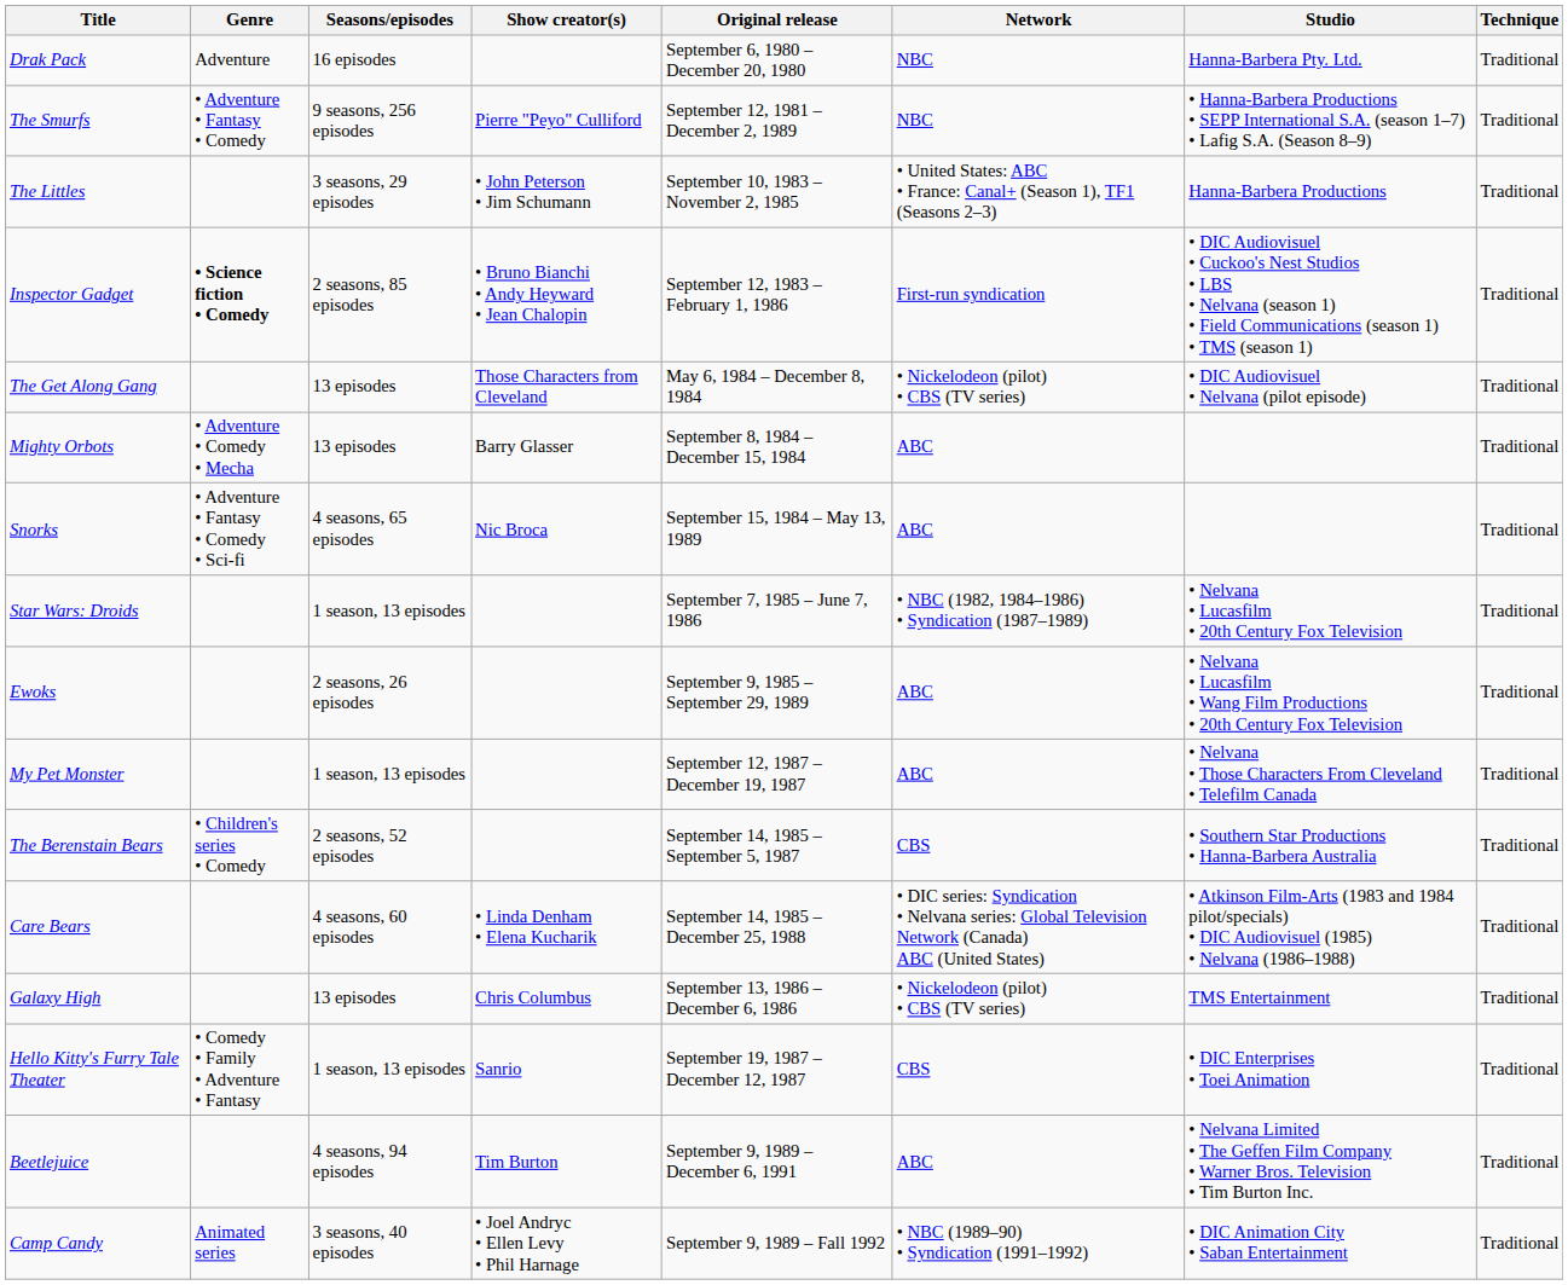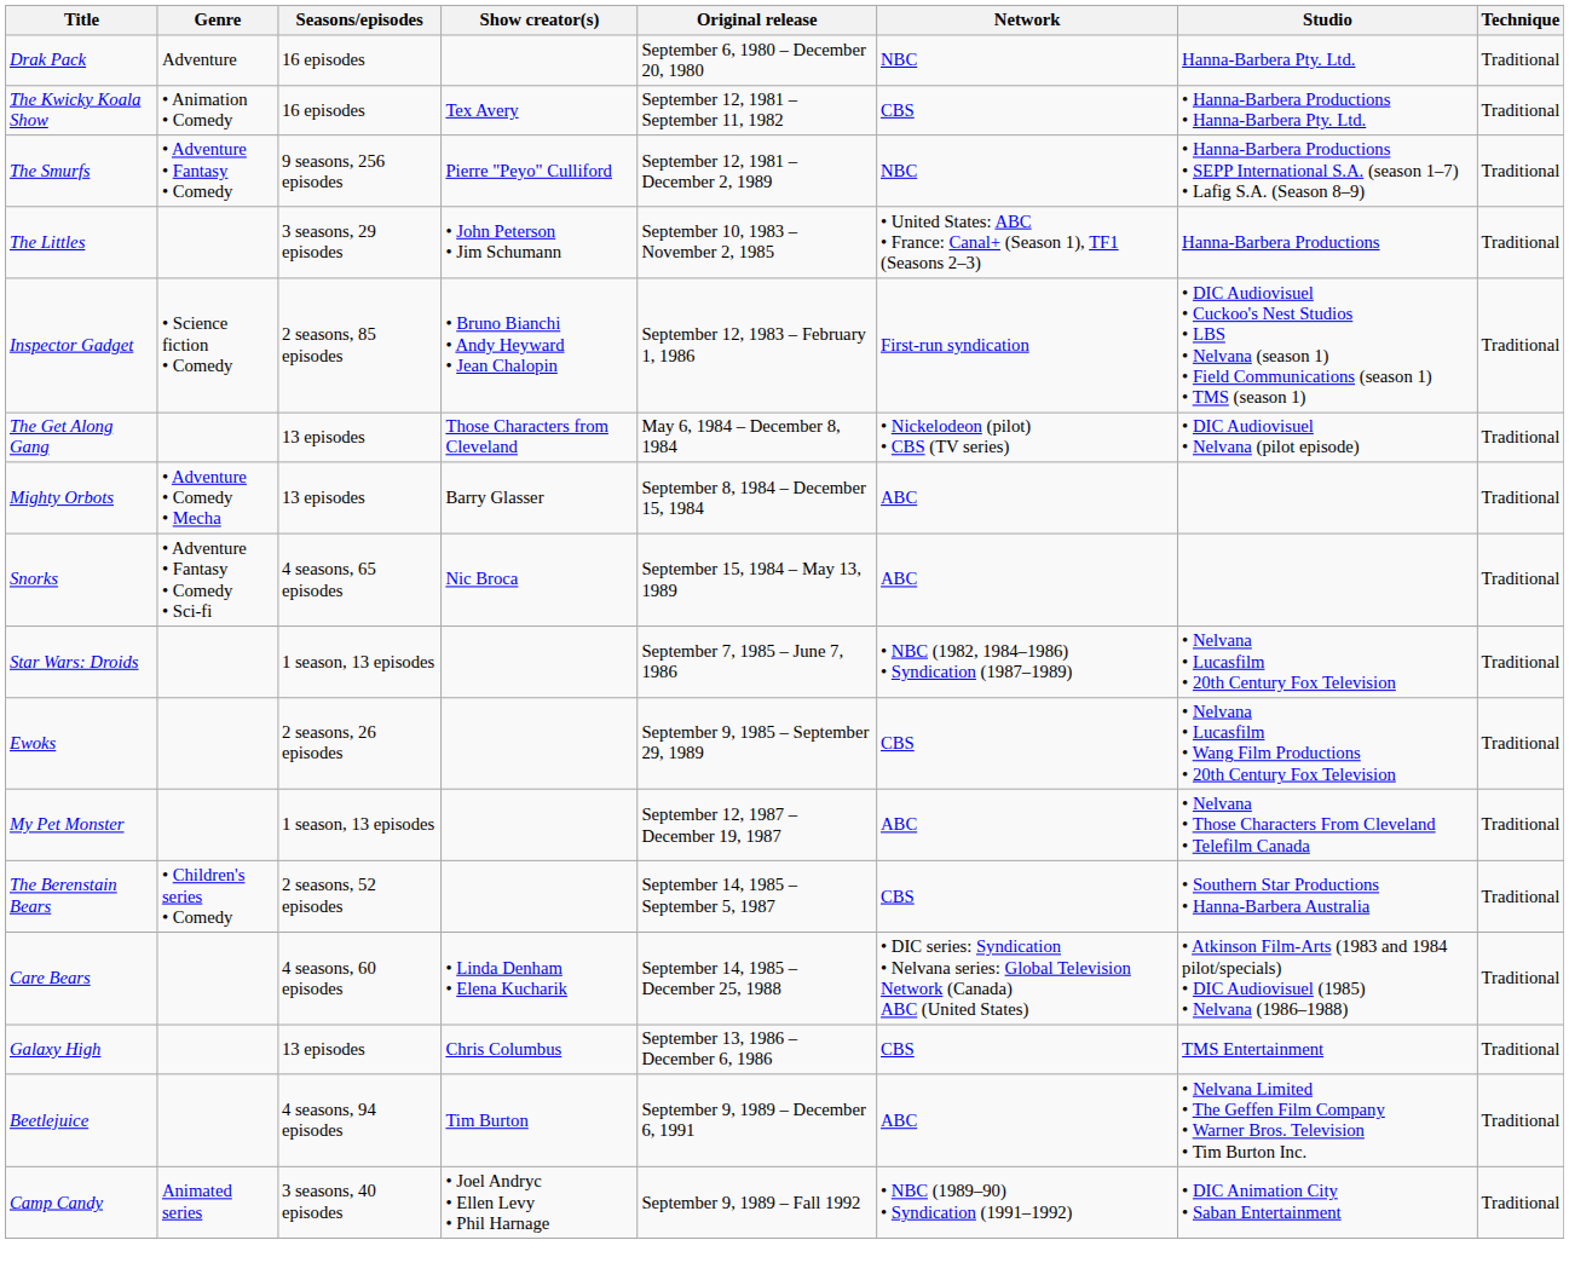+ row: The Kwicky Koala Show | • Animation • Comedy | 16 episodes | Tex Avery | September 12, 1981 – September 11, 1982 | CBS | • Hanna-Barbera Productions • Hanna-Barbera Pty. Ltd. | Traditional
Inspector Gadget | Genre: bold -> normal
Ewoks | Network: ABC -> CBS
Galaxy High | Network: • Nickelodeon (pilot) • CBS (TV series) -> CBS
- row: Hello Kitty's Furry Tale Theater | • Comedy • Family • Adventure • Fantasy | 1 season, 13 episodes | Sanrio | September 19, 1987 – December 12, 1987 | CBS | • DIC Enterprises • Toei Animation | Traditional
